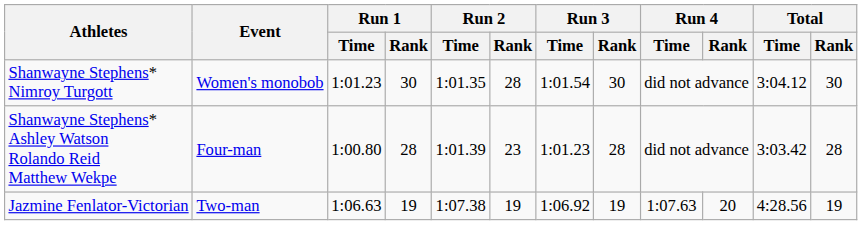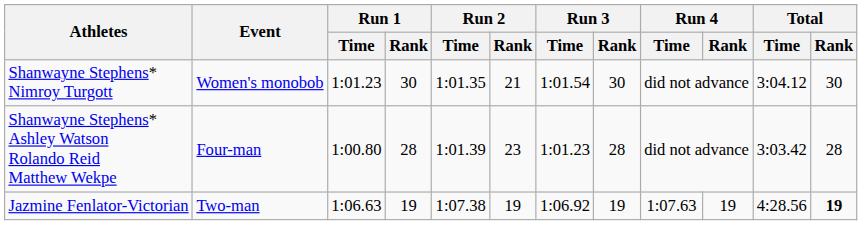Shanwayne Stephens* Nimroy Turgott | Run 2 / Rank: 28 -> 21
Jazmine Fenlator-Victorian | Run 4 / Rank: 20 -> 19
Jazmine Fenlator-Victorian | Total / Rank: normal -> bold
